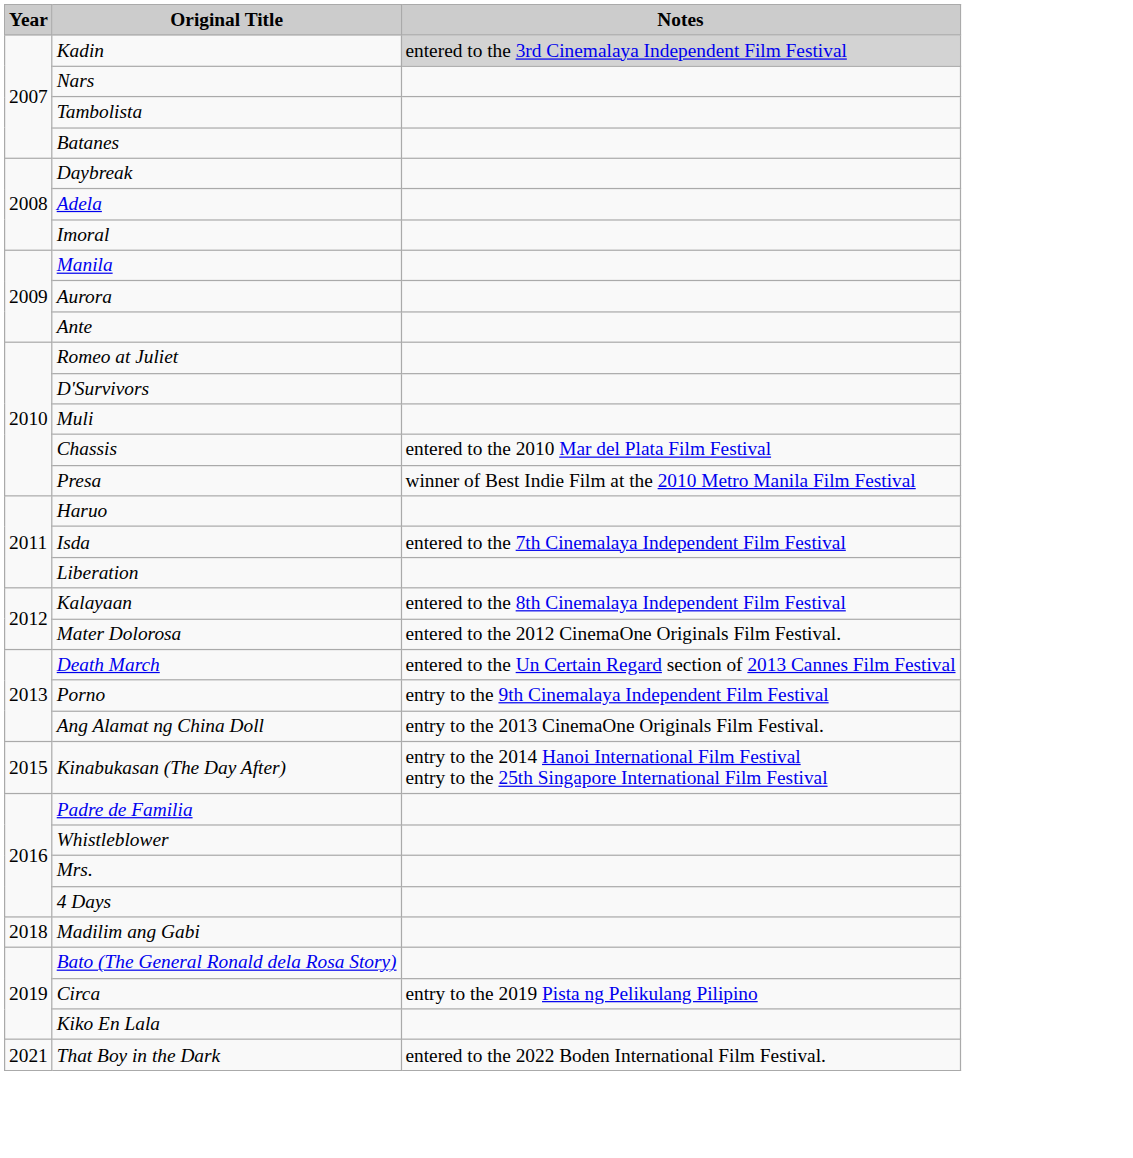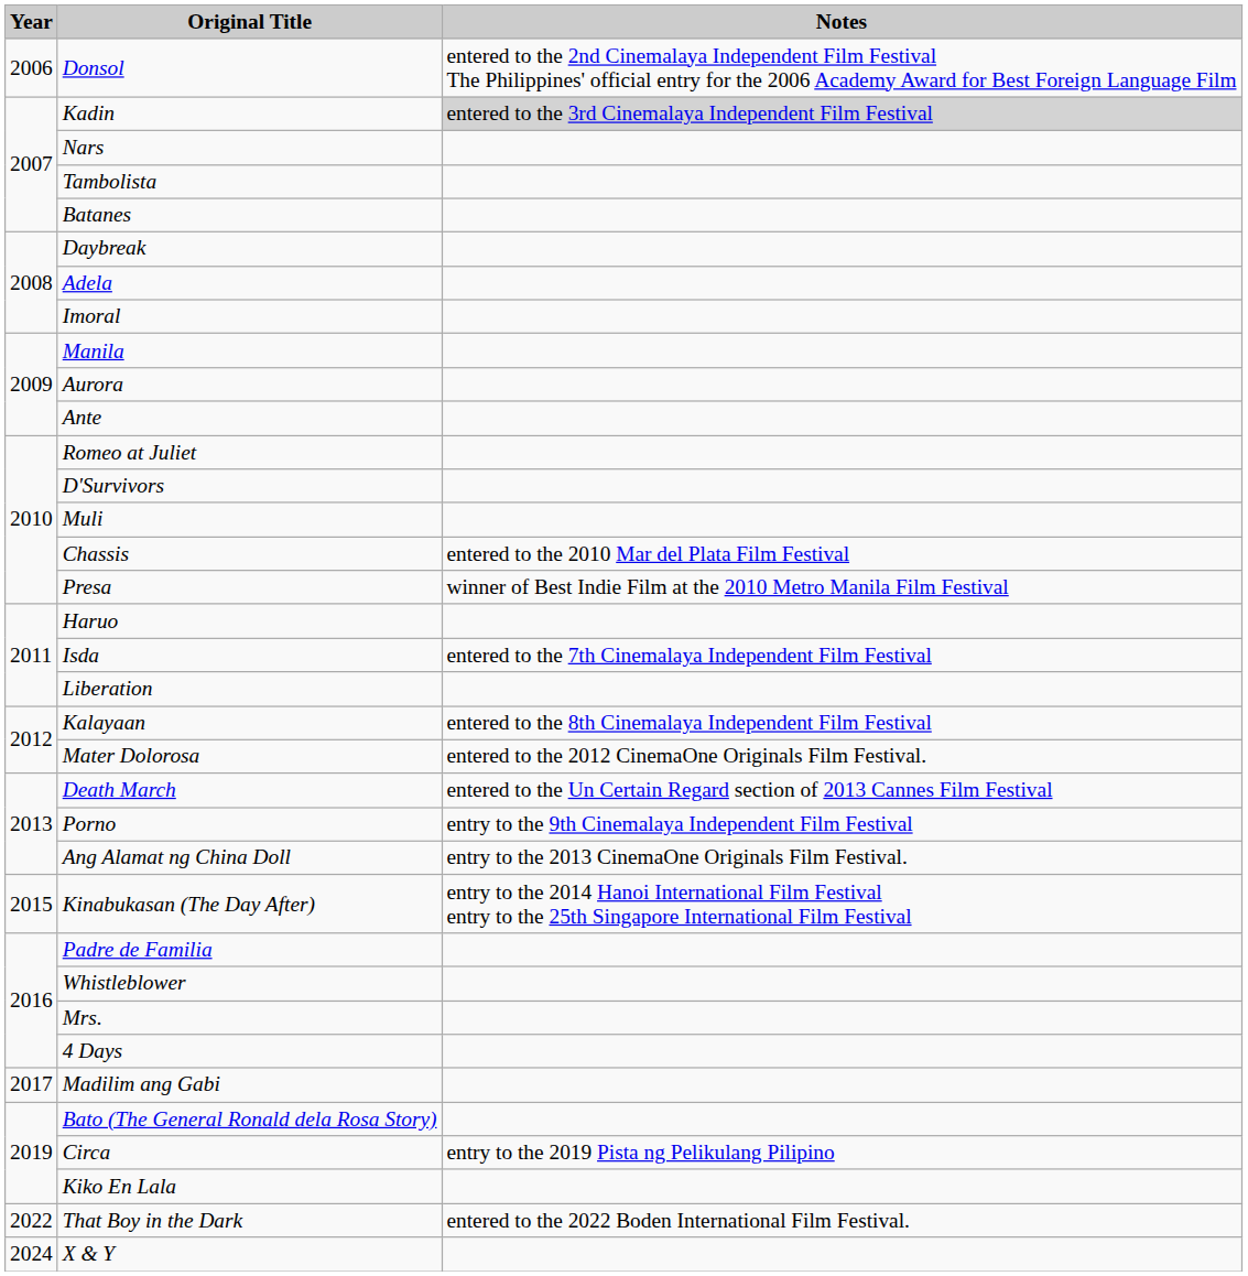+ row: 2006 | Donsol | entered to the 2nd Cinemalaya Independent Film Festival The Philippines' official entry for the 2006 Academy Award for Best Foreign Language Film
Madilim ang Gabi | Year: 2018 -> 2017
That Boy in the Dark | Year: 2021 -> 2022
+ row: 2024 | X & Y
